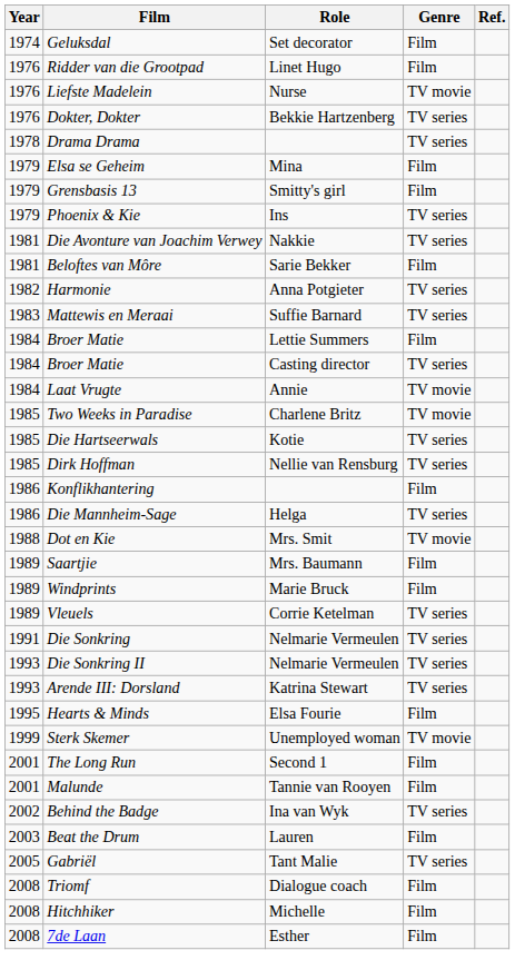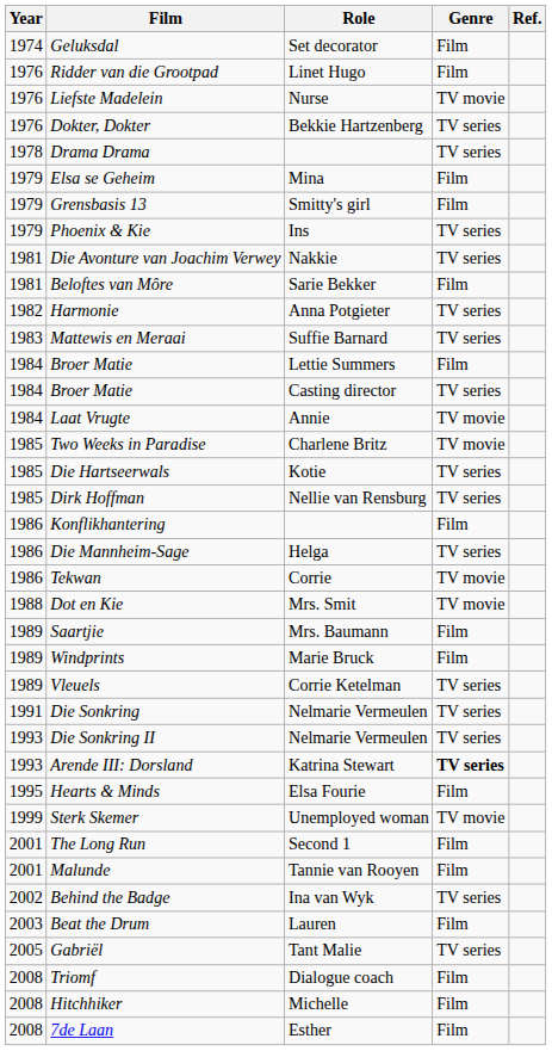+ row: 1986 | Tekwan | Corrie | TV movie
Arende III: Dorsland | Genre: normal -> bold
